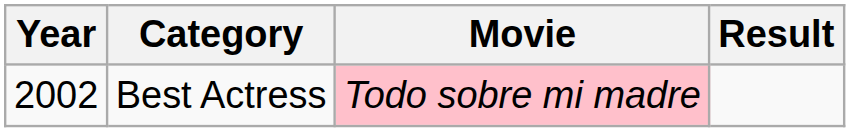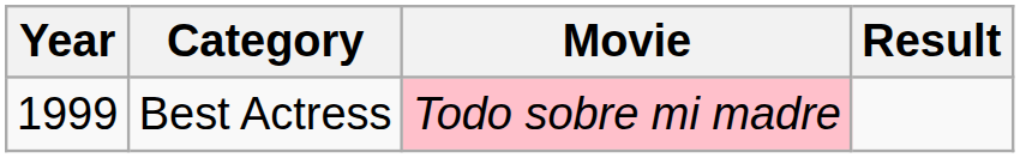Best Actress | Year: 2002 -> 1999
